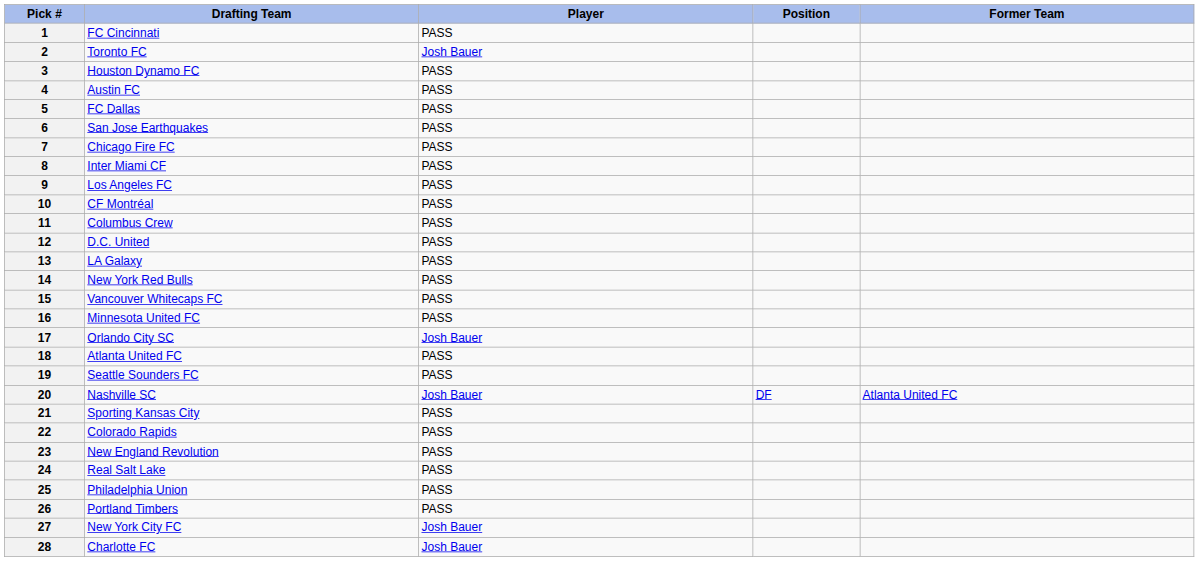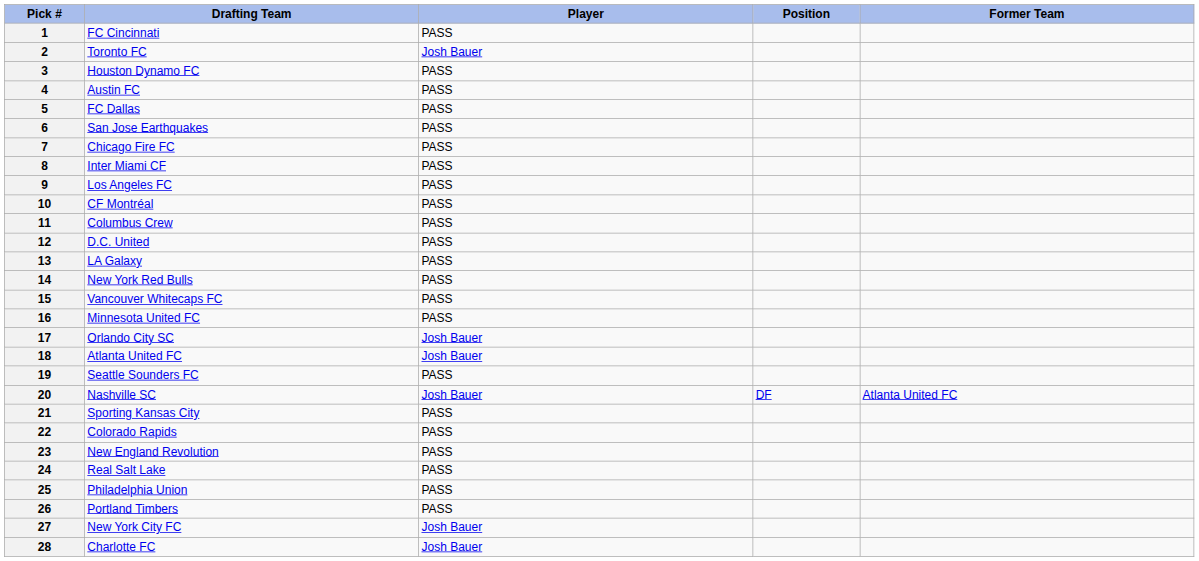18 | Player: PASS -> Josh Bauer
